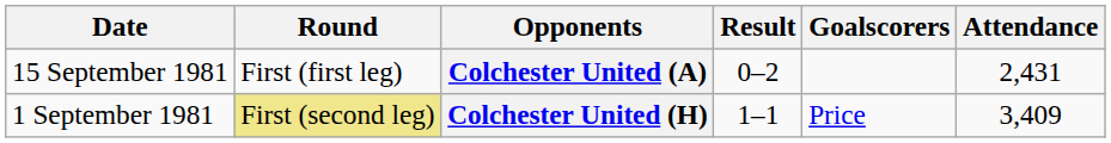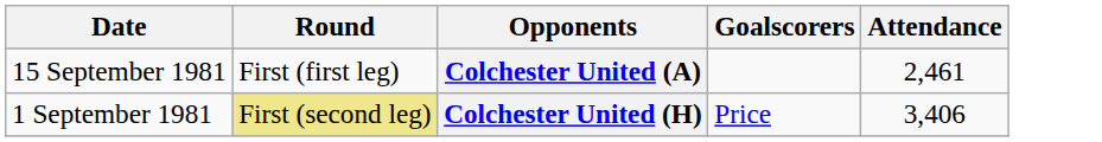- column: Result | 0–2 | 1–1
Colchester United (A) | Attendance: 2,431 -> 2,461
Colchester United (H) | Attendance: 3,409 -> 3,406
